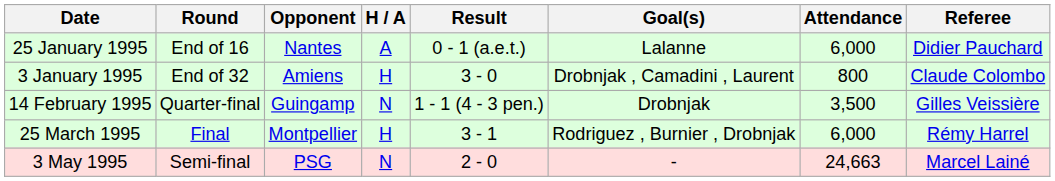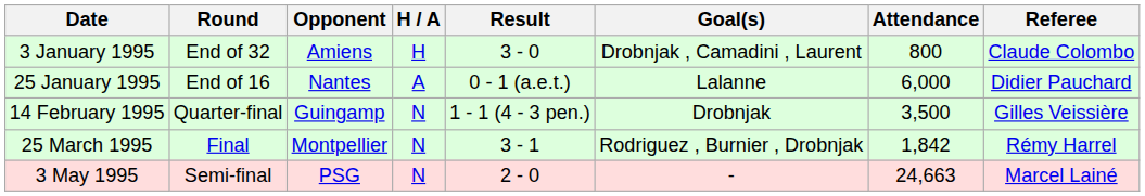rows swapped: 3 January 1995 <-> 25 January 1995
25 March 1995 | H / A: H -> N
25 March 1995 | Attendance: 6,000 -> 1,842
